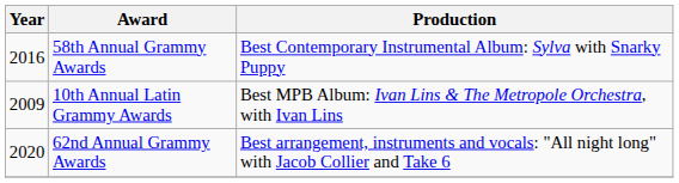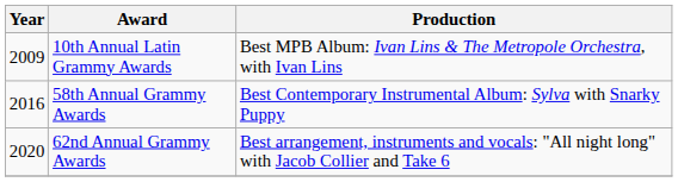rows swapped: 10th Annual Latin Grammy Awards <-> 58th Annual Grammy Awards
